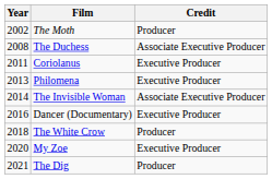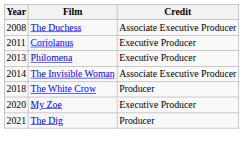- row: 2002 | The Moth | Producer
- row: 2016 | Dancer (Documentary) | Executive Producer
